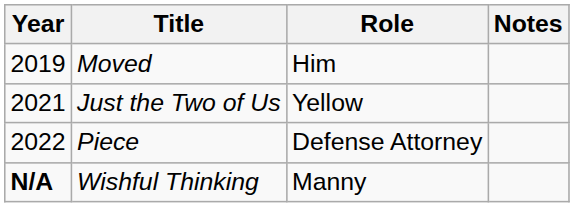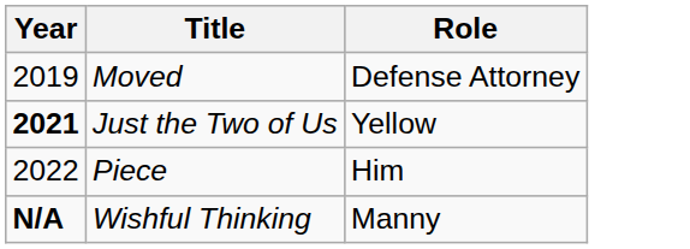- column: Notes
Moved | Role: Him -> Defense Attorney
Just the Two of Us | Year: normal -> bold
Piece | Role: Defense Attorney -> Him
